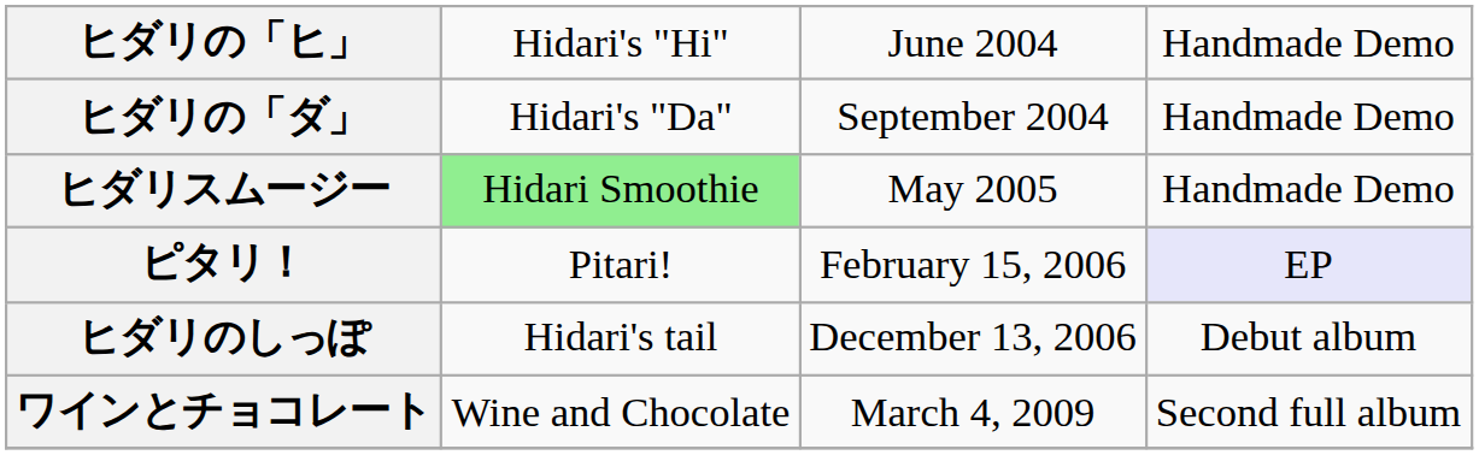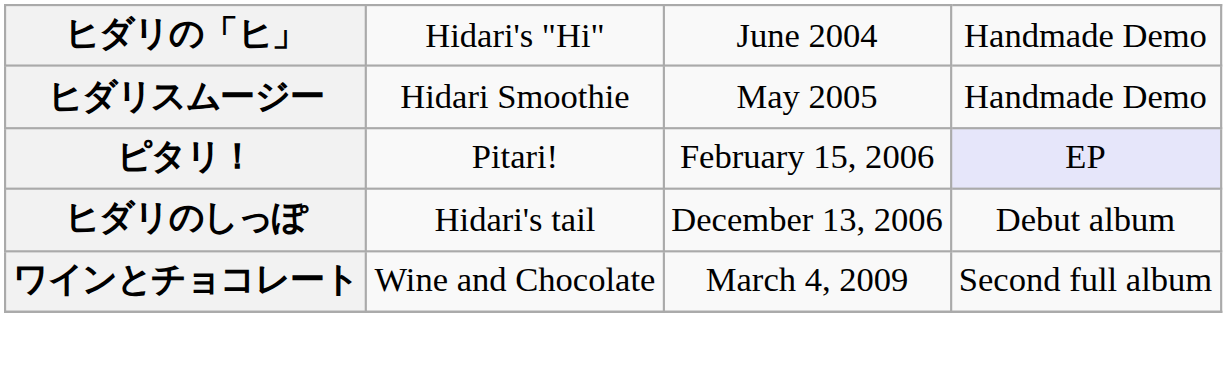- row: ヒダリの「ダ」 | Hidari's "Da" | September 2004 | Handmade Demo
ヒダリスムージー | column 2: lightgreen background -> no background
